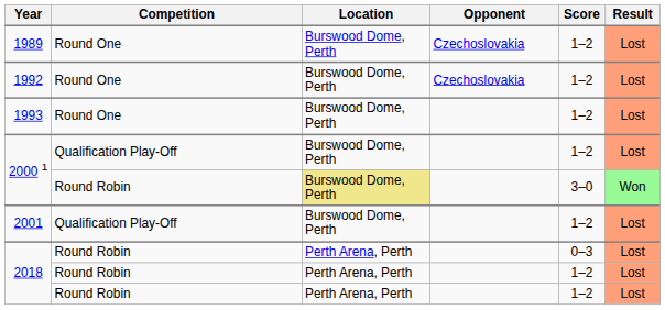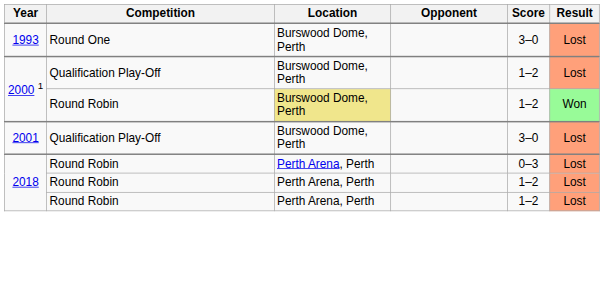- row: 1989 | Round One | Burswood Dome, Perth | Czechoslovakia | 1–2 | Lost
- row: 1992 | Round One | Burswood Dome, Perth | Czechoslovakia | 1–2 | Lost
1993 | Score: 1–2 -> 3–0
2000 1 / Round Robin | Score: 3–0 -> 1–2
2001 | Score: 1–2 -> 3–0
